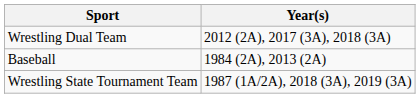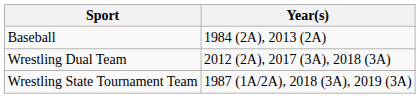rows swapped: Baseball <-> Wrestling Dual Team
